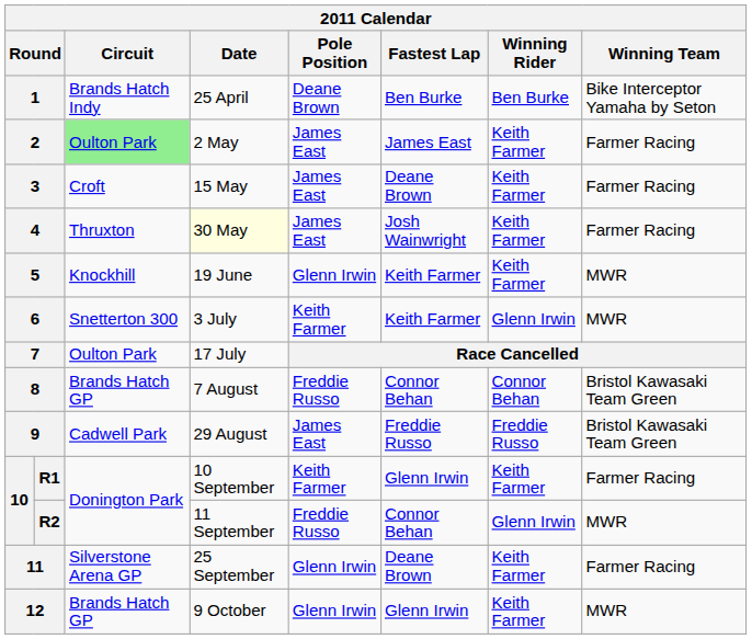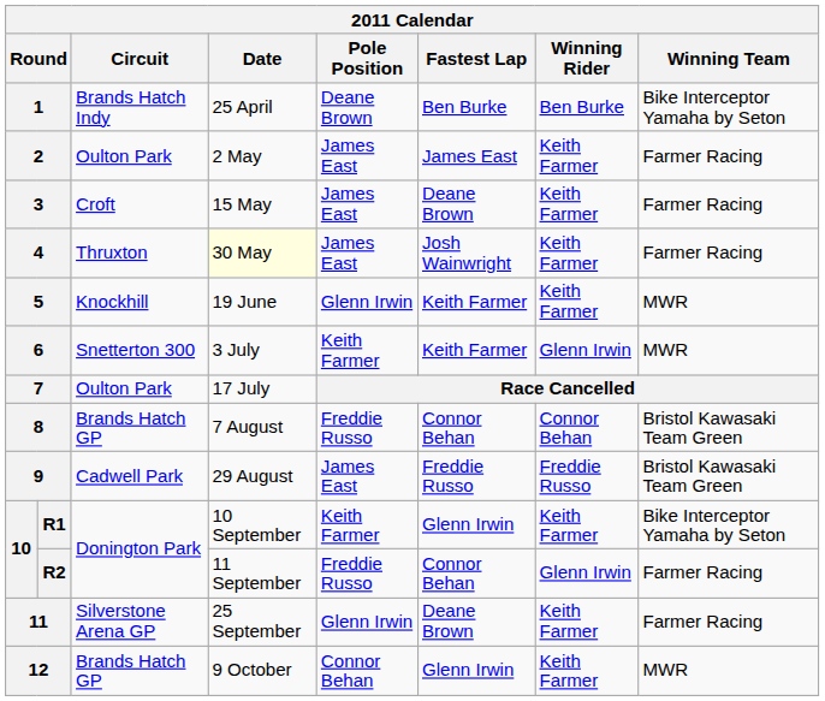2 | Circuit: lightgreen background -> no background
R1 | Winning Team: Farmer Racing -> Bike Interceptor Yamaha by Seton
R2 | Winning Team: MWR -> Farmer Racing
12 | Pole Position: Glenn Irwin -> Connor Behan
